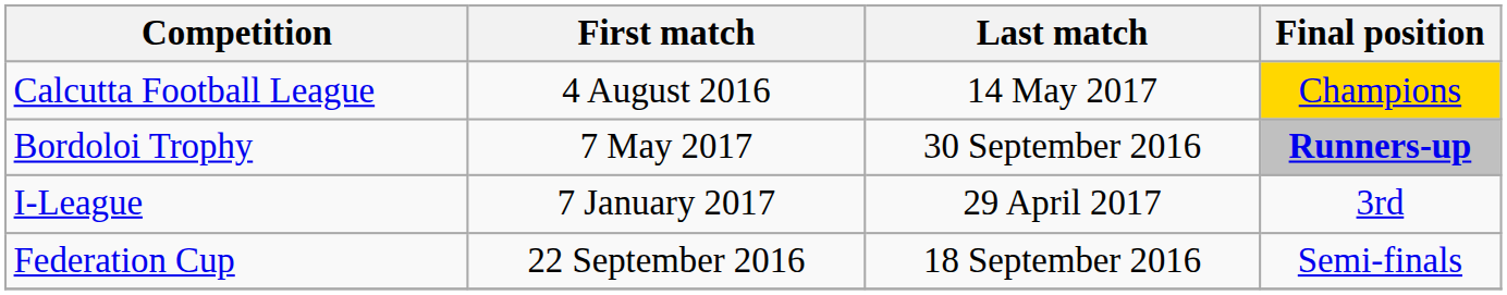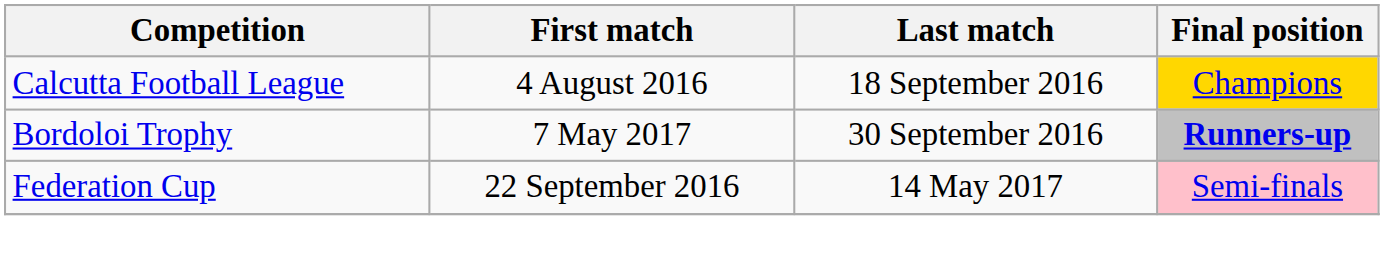Calcutta Football League | Last match: 14 May 2017 -> 18 September 2016
- row: I-League | 7 January 2017 | 29 April 2017 | 3rd
Federation Cup | Last match: 18 September 2016 -> 14 May 2017
Federation Cup | Final position: no background -> pink background
